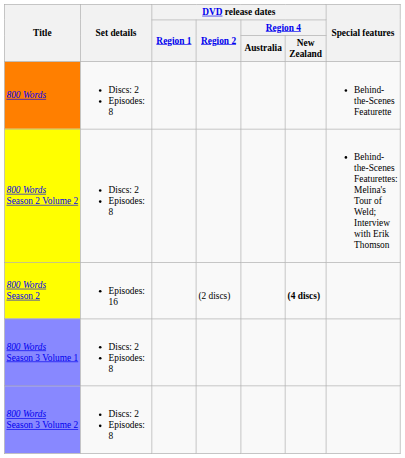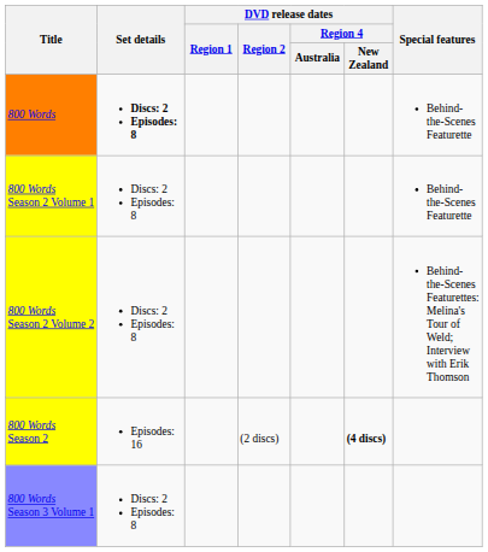800 Words | Set details: normal -> bold
+ row: 800 Words Season 2 Volume 1 | Discs: 2 Episodes: 8 | Behind-the-Scenes Featurette
- row: 800 Words Season 3 Volume 2 | Discs: 2 Episodes: 8
